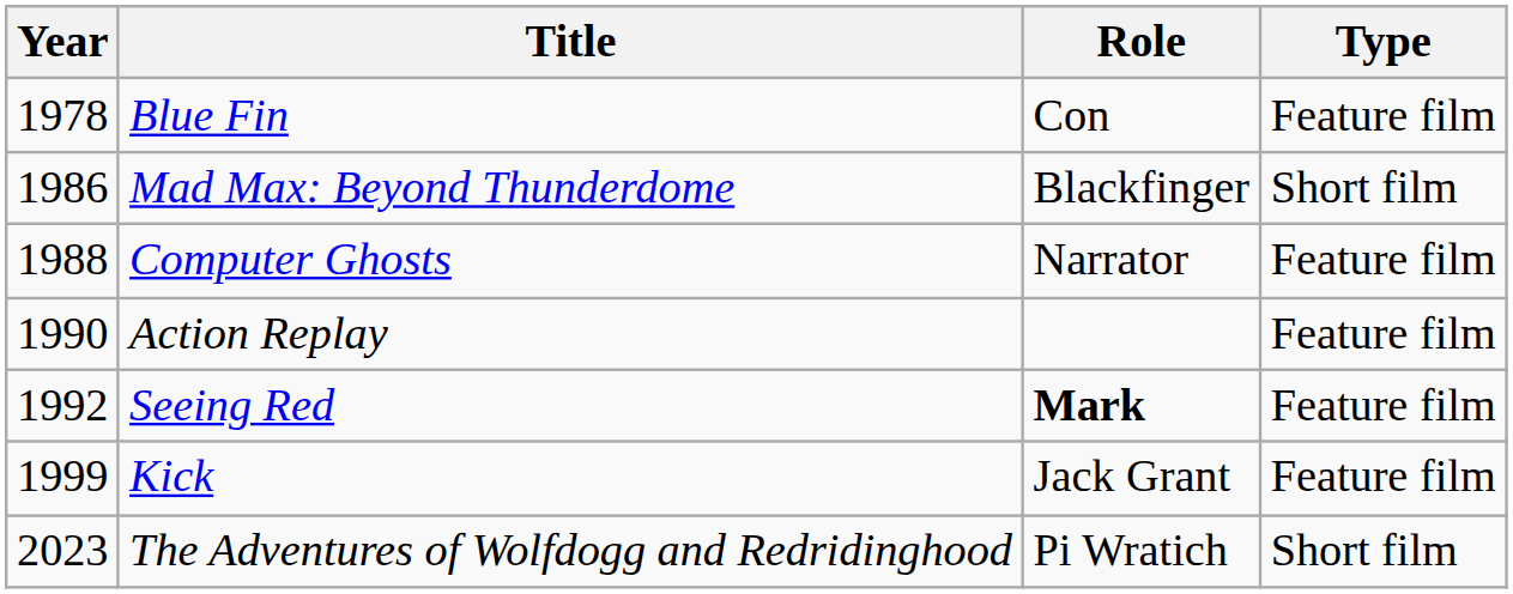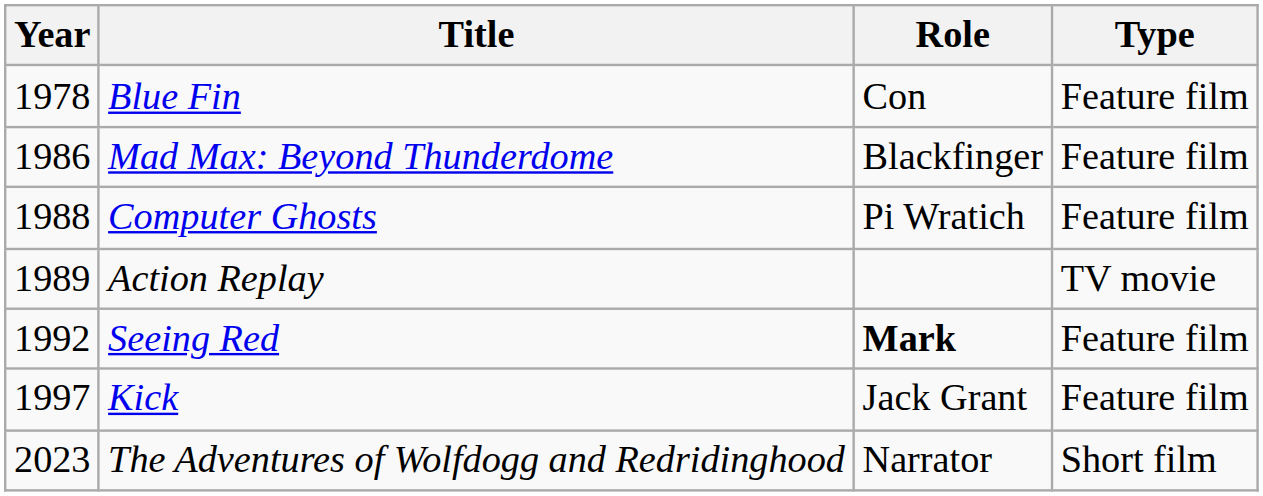Mad Max: Beyond Thunderdome | Type: Short film -> Feature film
Computer Ghosts | Role: Narrator -> Pi Wratich
Action Replay | Year: 1990 -> 1989
Action Replay | Type: Feature film -> TV movie
Kick | Year: 1999 -> 1997
The Adventures of Wolfdogg and Redridinghood | Role: Pi Wratich -> Narrator
